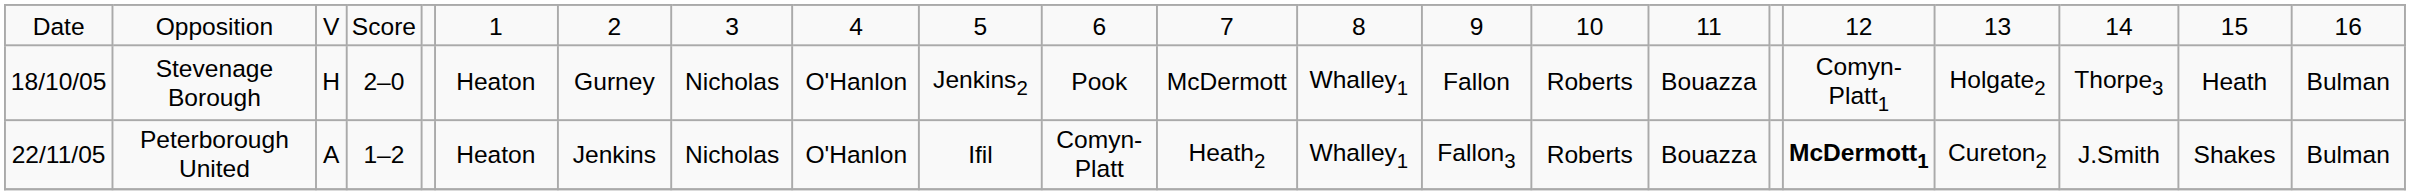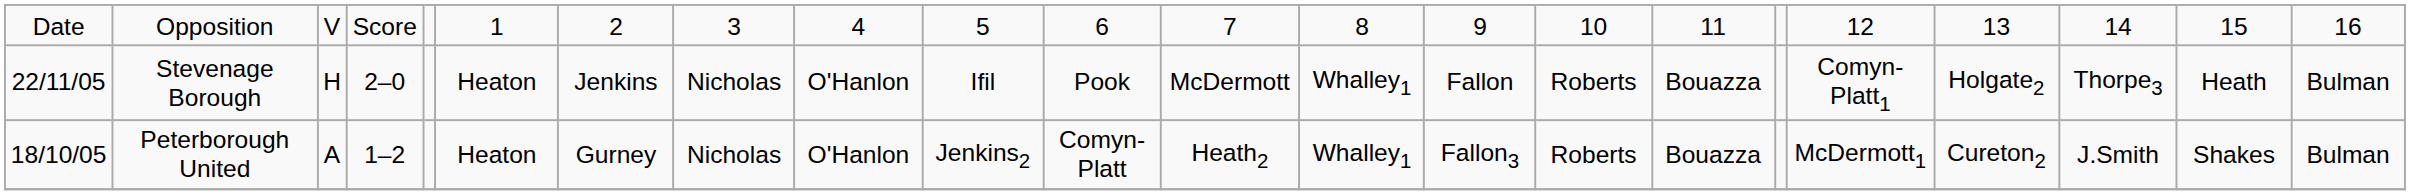Stevenage Borough | column 1: 18/10/05 -> 22/11/05
Stevenage Borough | column 7: Gurney -> Jenkins
Stevenage Borough | column 10: Jenkins2 -> Ifil
Peterborough United | column 1: 22/11/05 -> 18/10/05
Peterborough United | column 7: Jenkins -> Gurney
Peterborough United | column 10: Ifil -> Jenkins2
Peterborough United | column 18: bold -> normal
